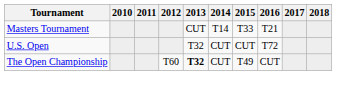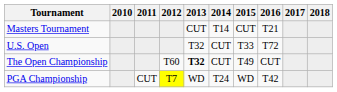Masters Tournament | 2015: T33 -> CUT
U.S. Open | 2015: CUT -> T33
+ row: PGA Championship | CUT | T7 | WD | T24 | WD | T42
